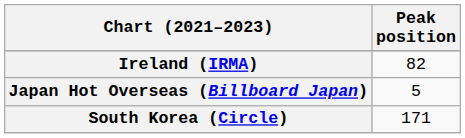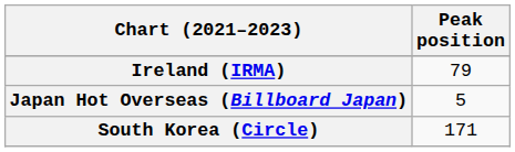Ireland (IRMA) | Peak position: 82 -> 79
